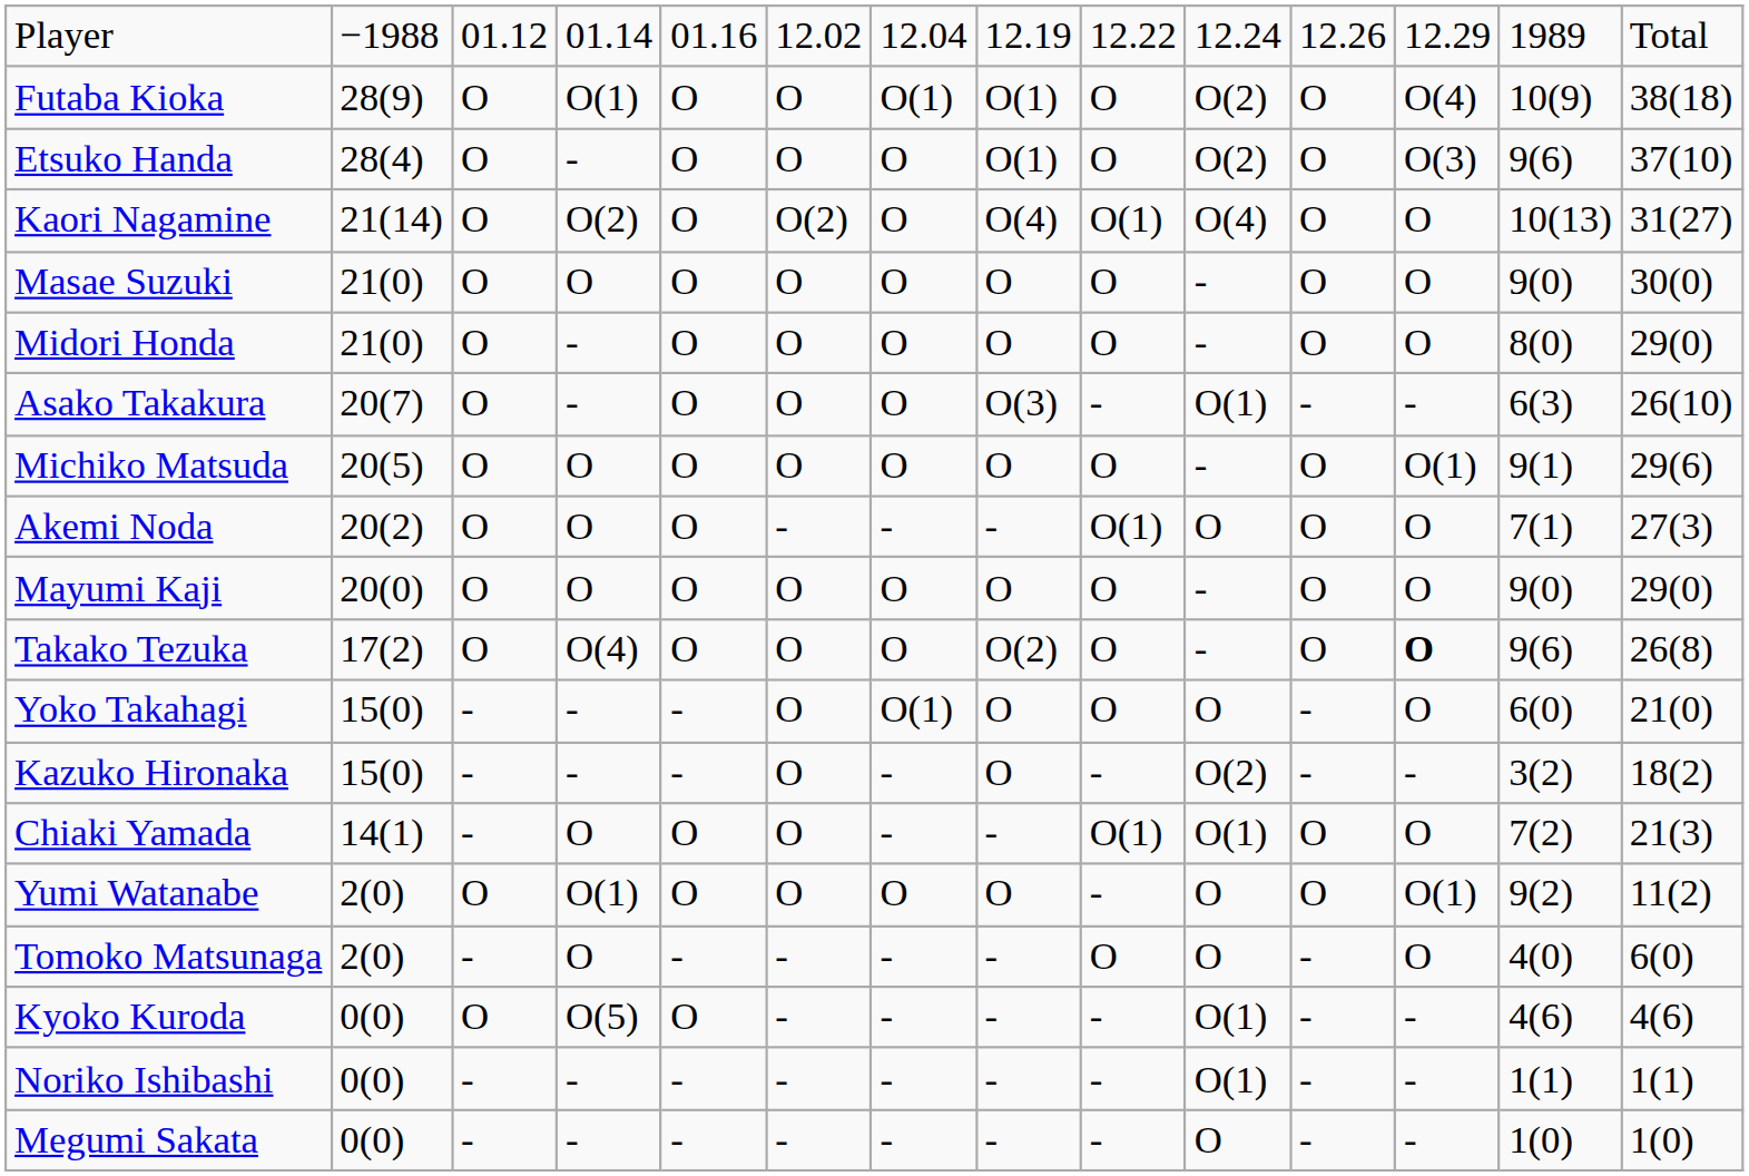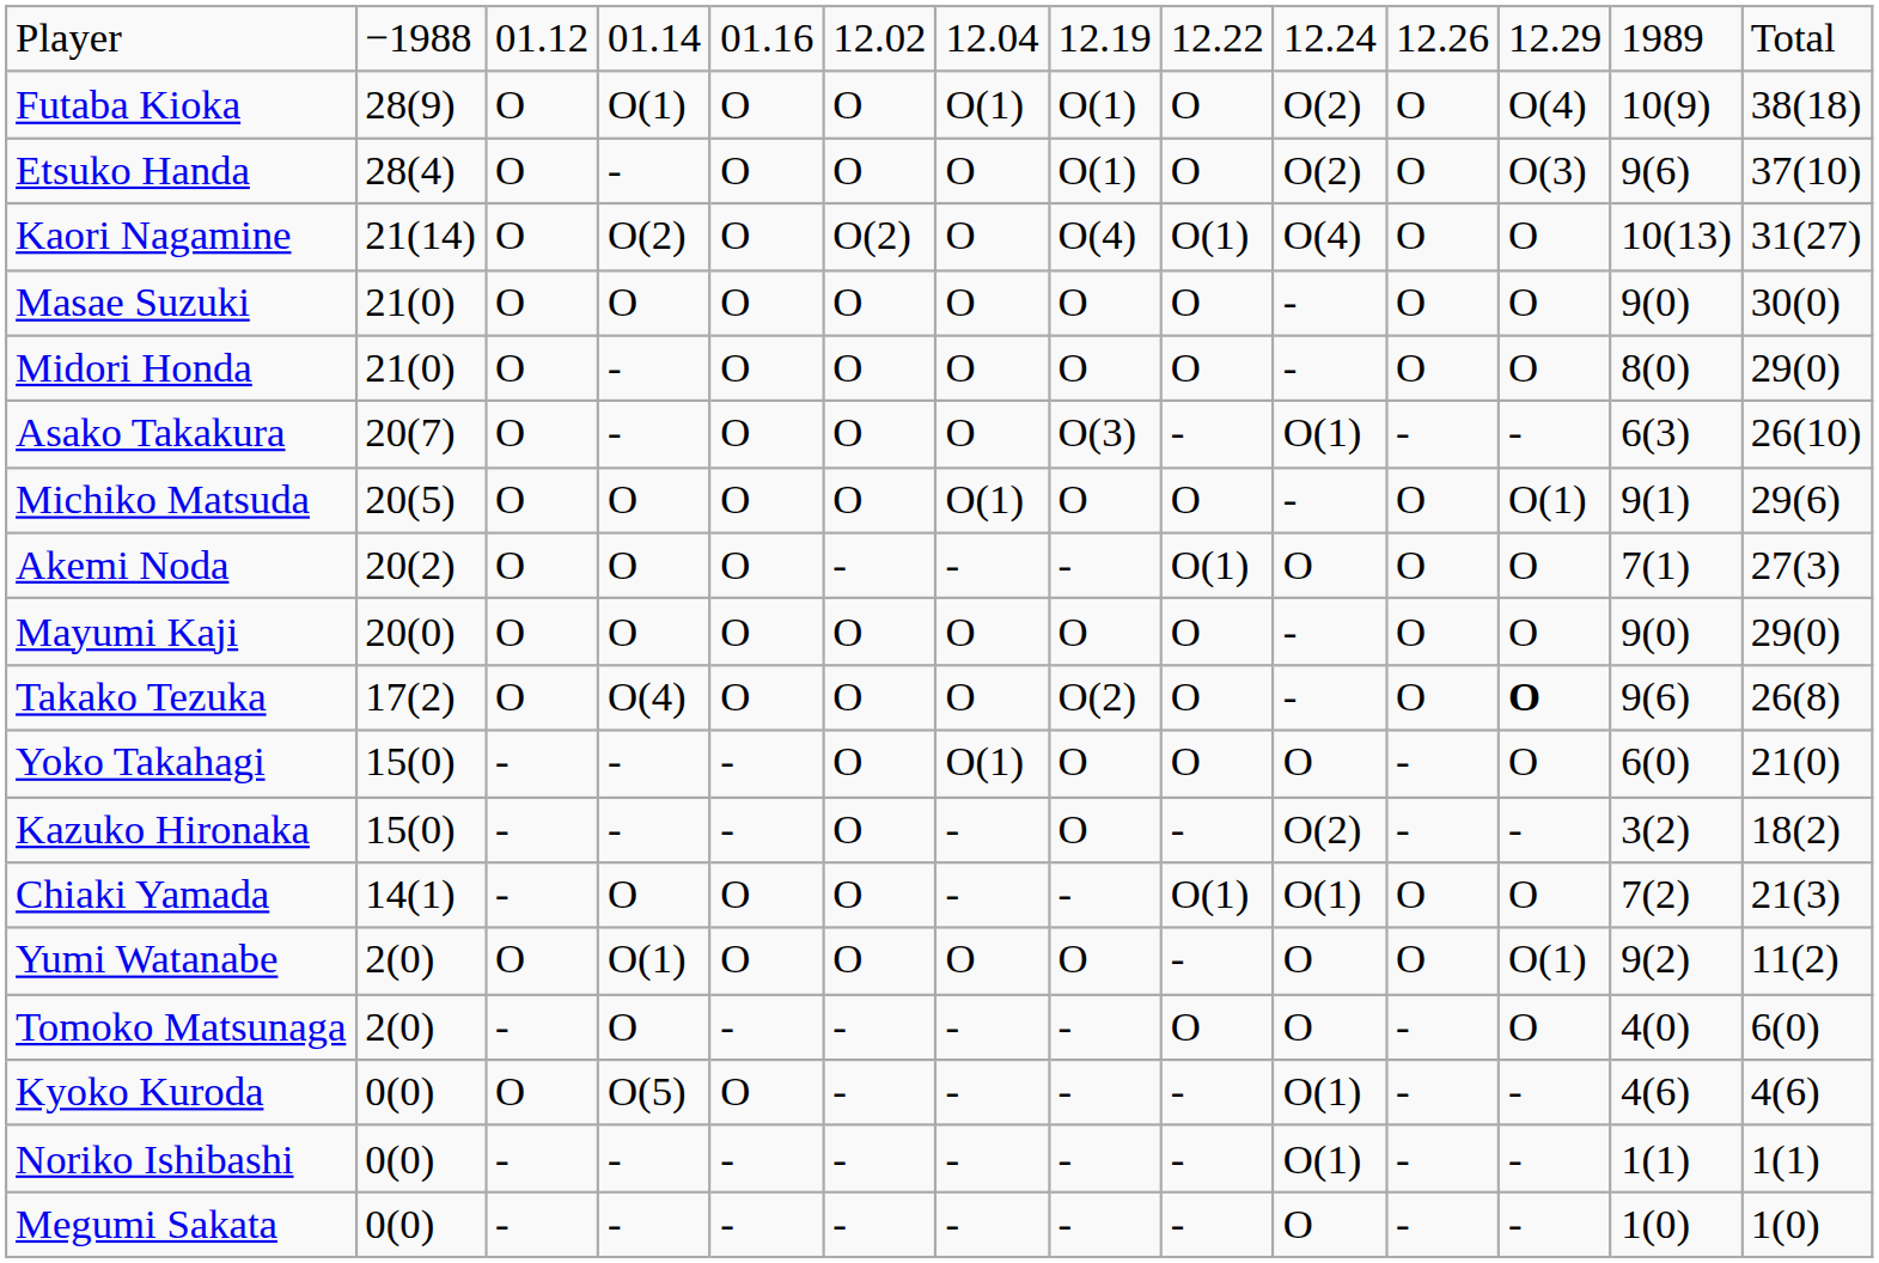Michiko Matsuda | column 7: O -> O(1)
